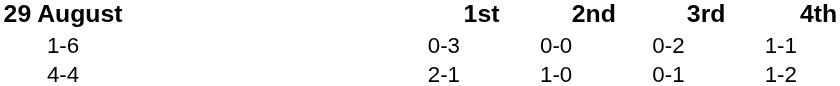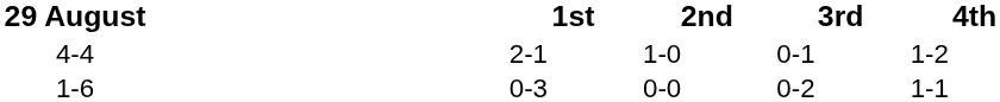rows swapped: 4-4 <-> 1-6
